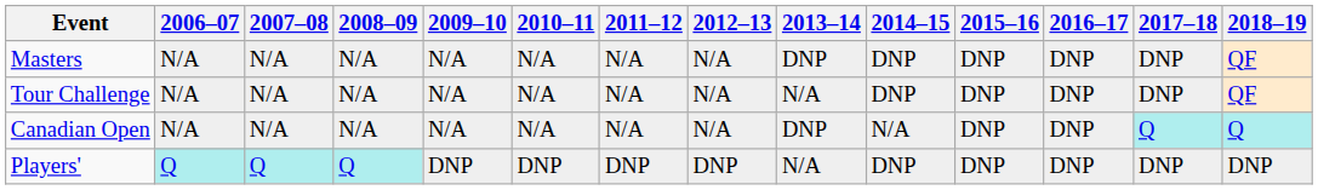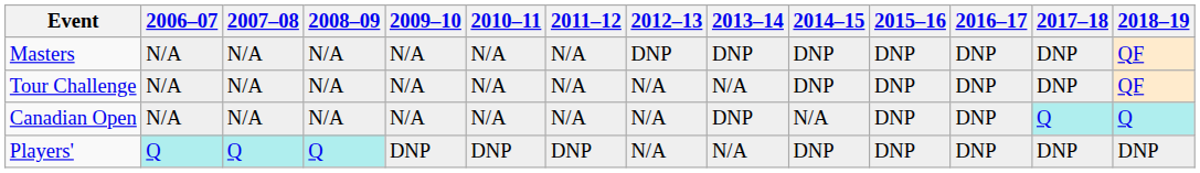Masters | 2012–13: N/A -> DNP
Players' | 2012–13: DNP -> N/A
